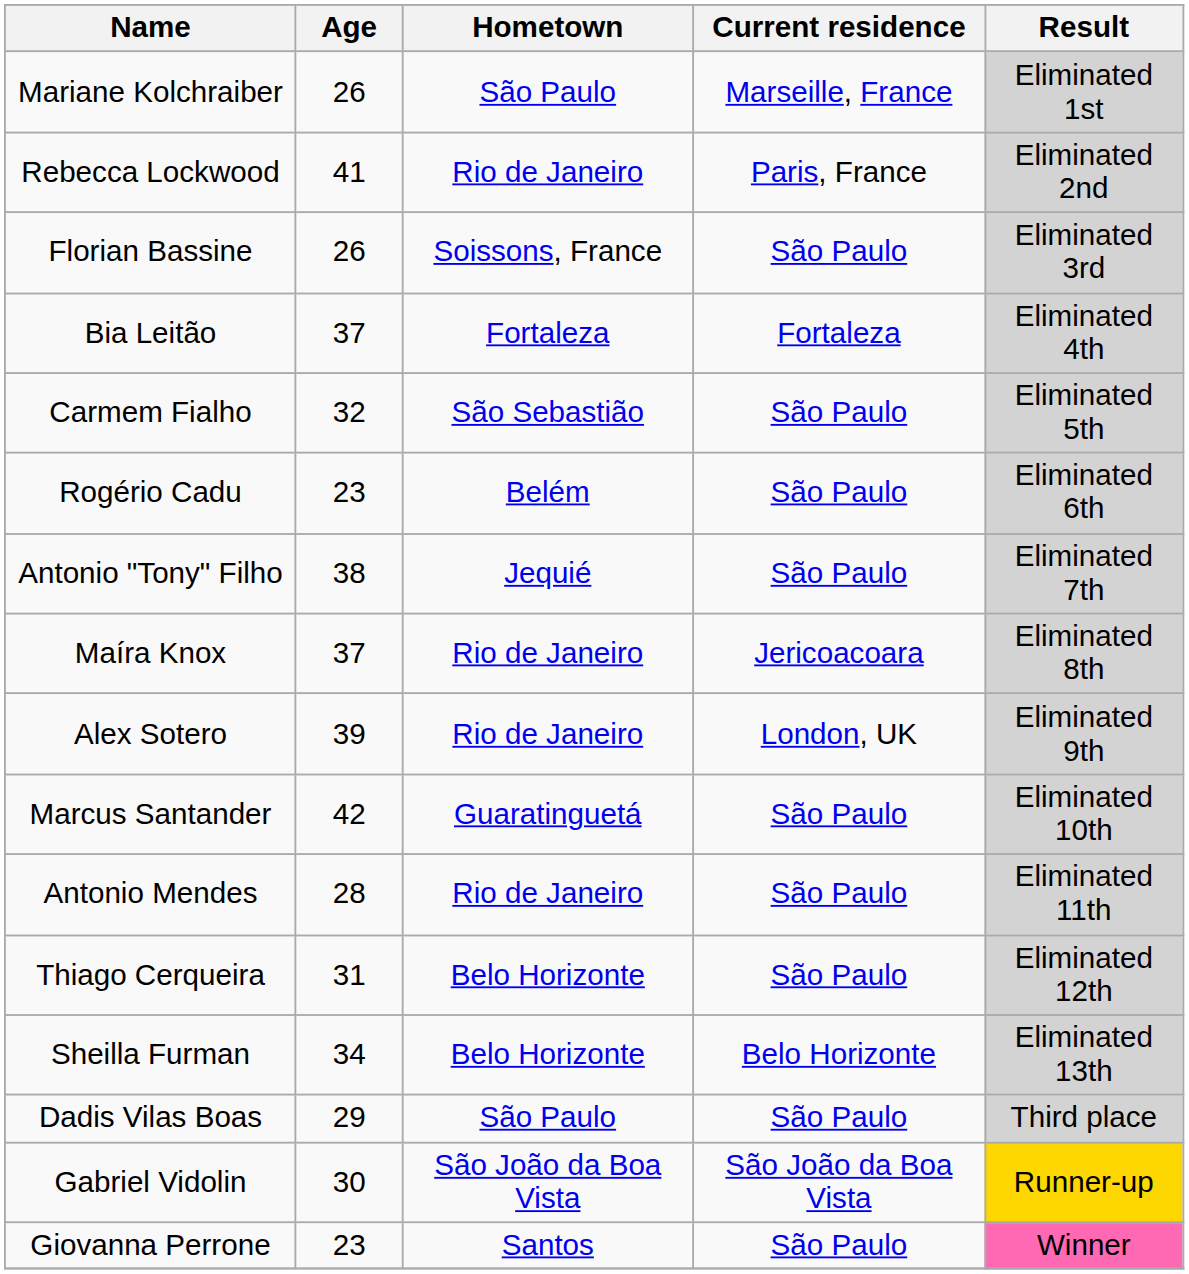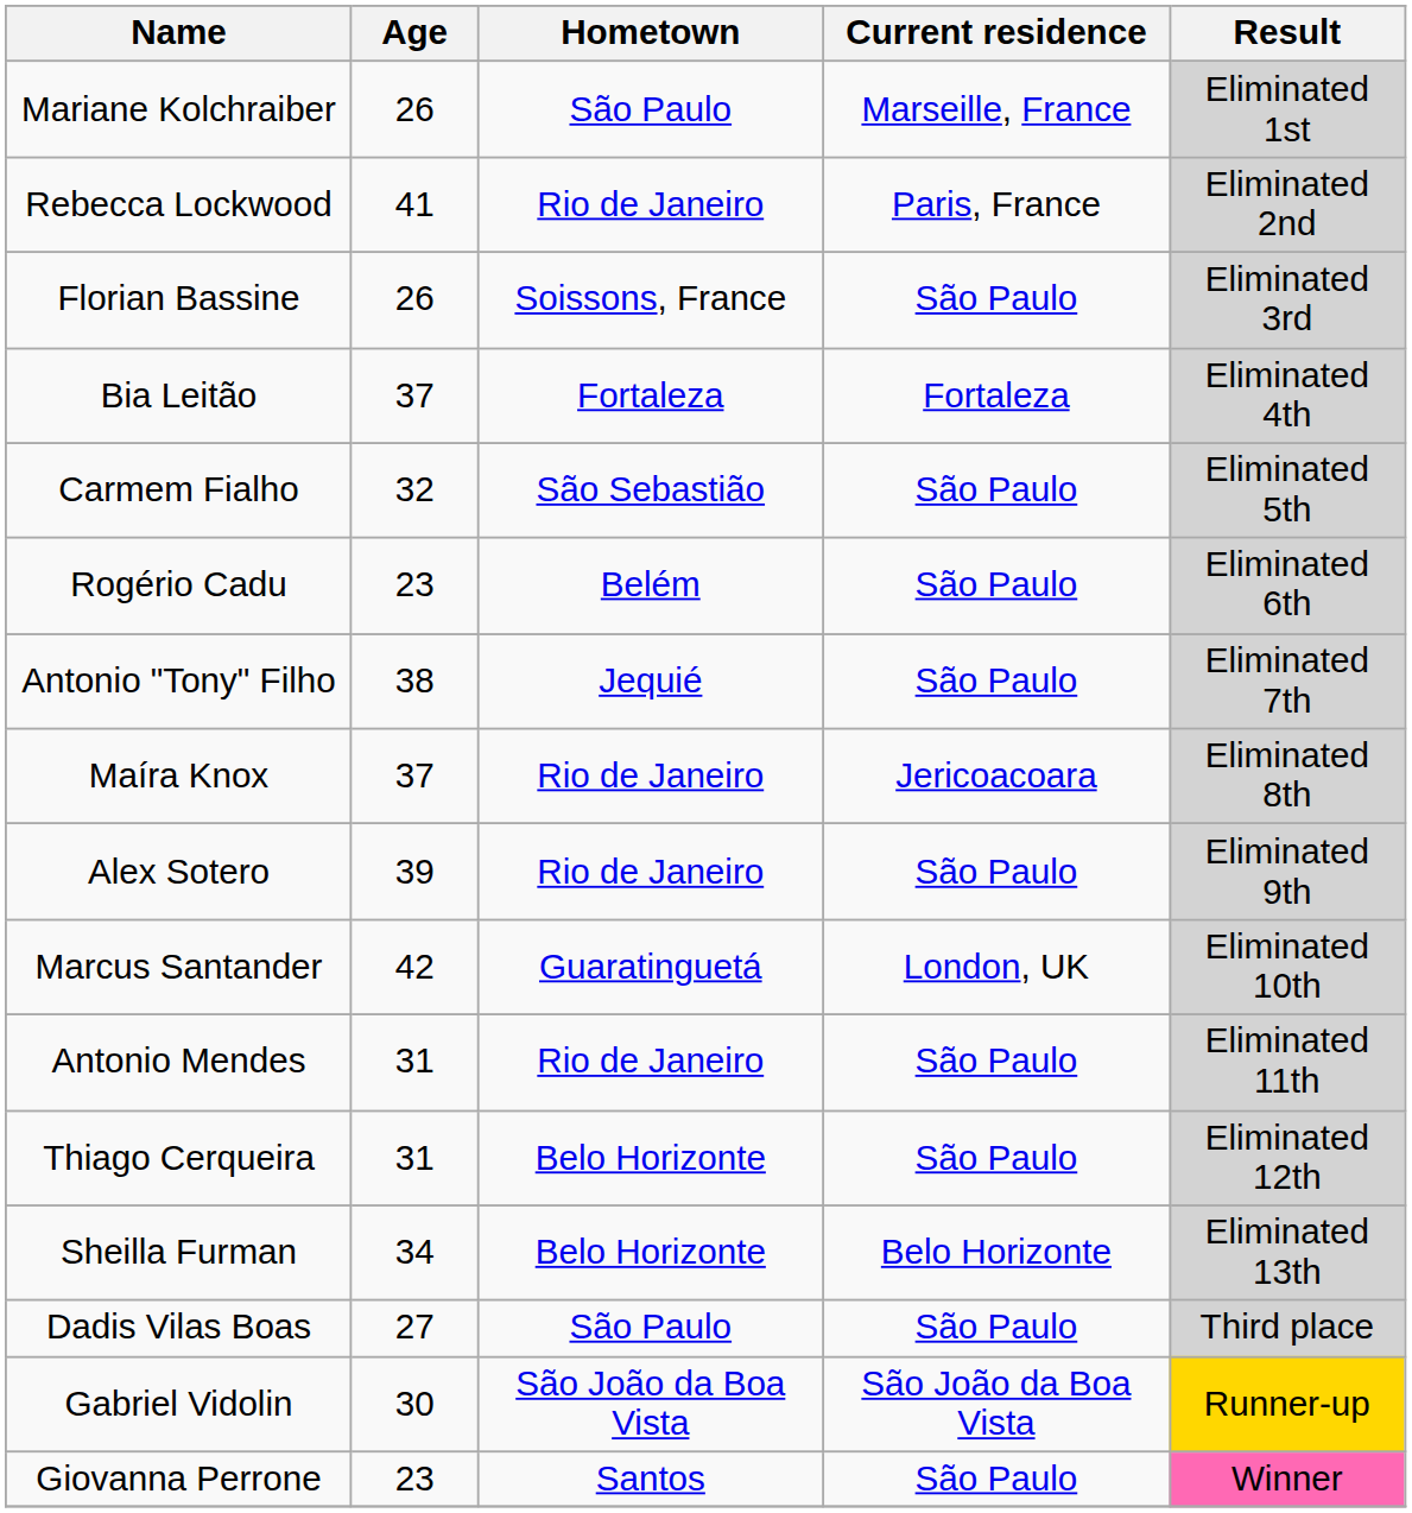Alex Sotero | Current residence: London, UK -> São Paulo
Marcus Santander | Current residence: São Paulo -> London, UK
Antonio Mendes | Age: 28 -> 31
Dadis Vilas Boas | Age: 29 -> 27
